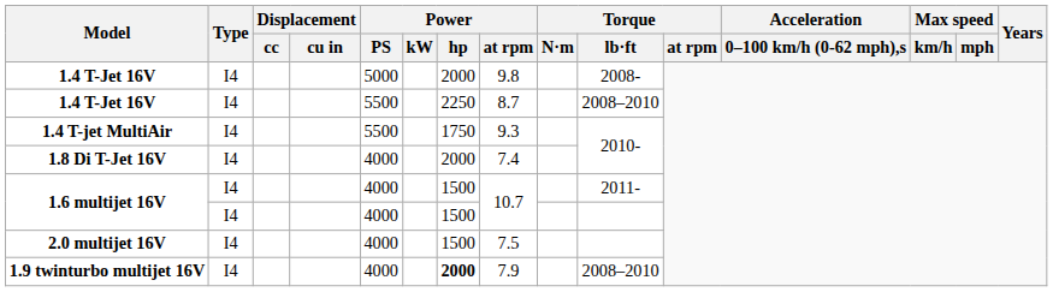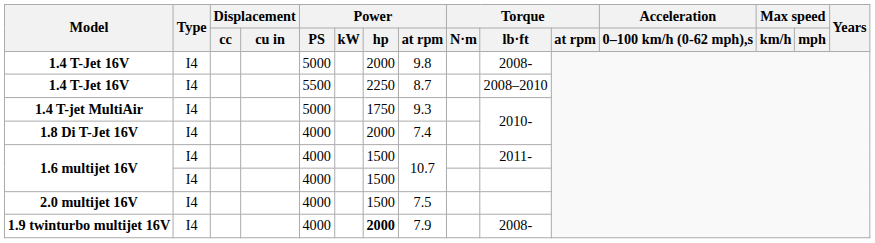1.4 T-jet MultiAir | Power / PS: 5500 -> 5000
1.9 twinturbo multijet 16V | Torque / lb·ft: 2008–2010 -> 2008-
